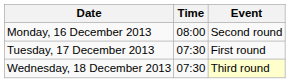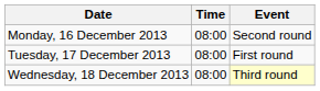Tuesday, 17 December 2013 | Time: 07:30 -> 08:00
Wednesday, 18 December 2013 | Time: 07:30 -> 08:00
